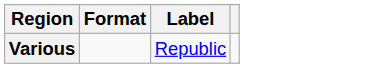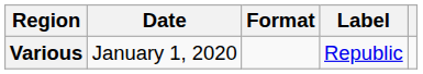+ column: Date | January 1, 2020
